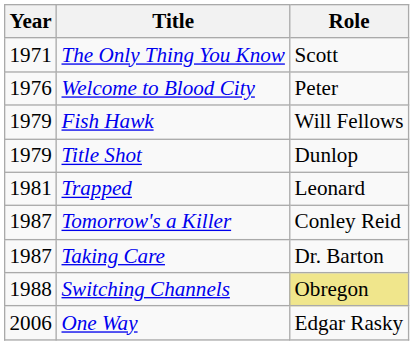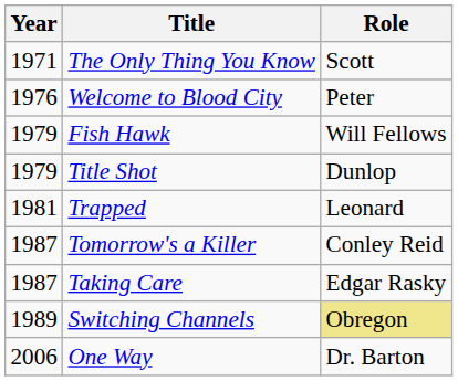Taking Care | Role: Dr. Barton -> Edgar Rasky
Switching Channels | Year: 1988 -> 1989
One Way | Role: Edgar Rasky -> Dr. Barton
